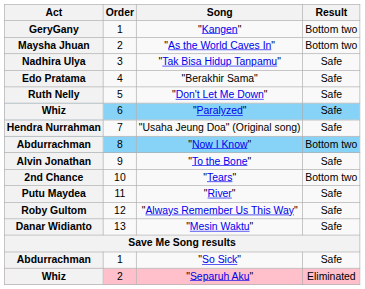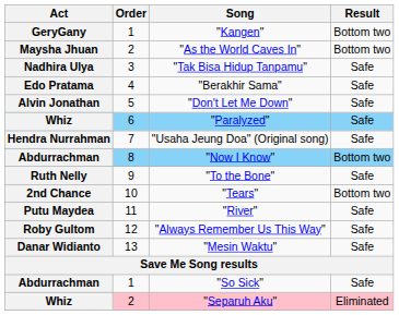"Don't Let Me Down" | Act: Ruth Nelly -> Alvin Jonathan
"To the Bone" | Act: Alvin Jonathan -> Ruth Nelly
